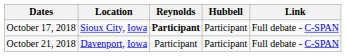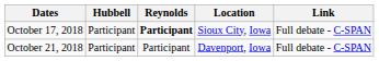columns swapped: Location <-> Hubbell
